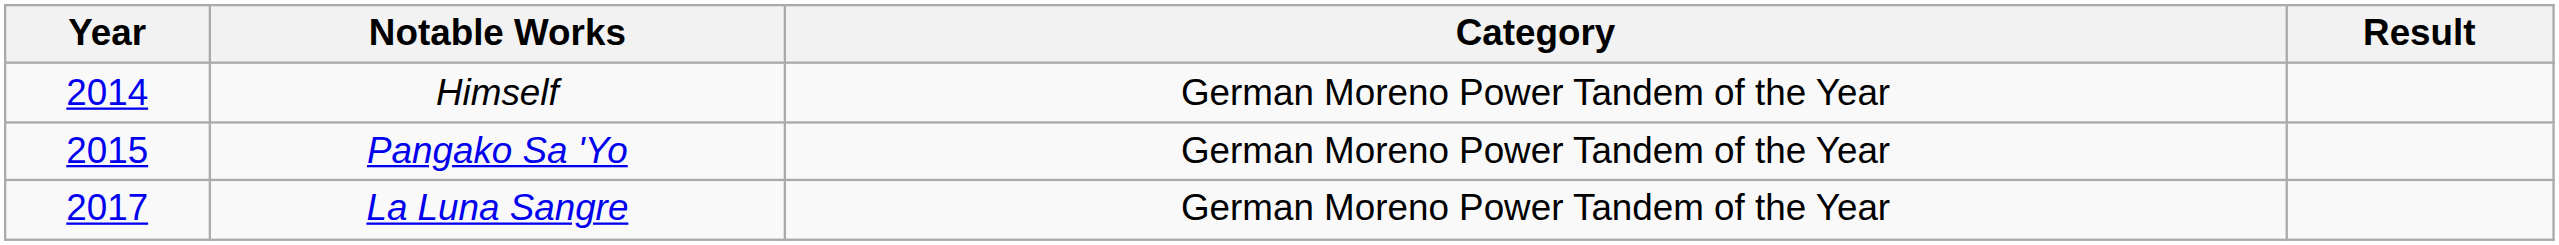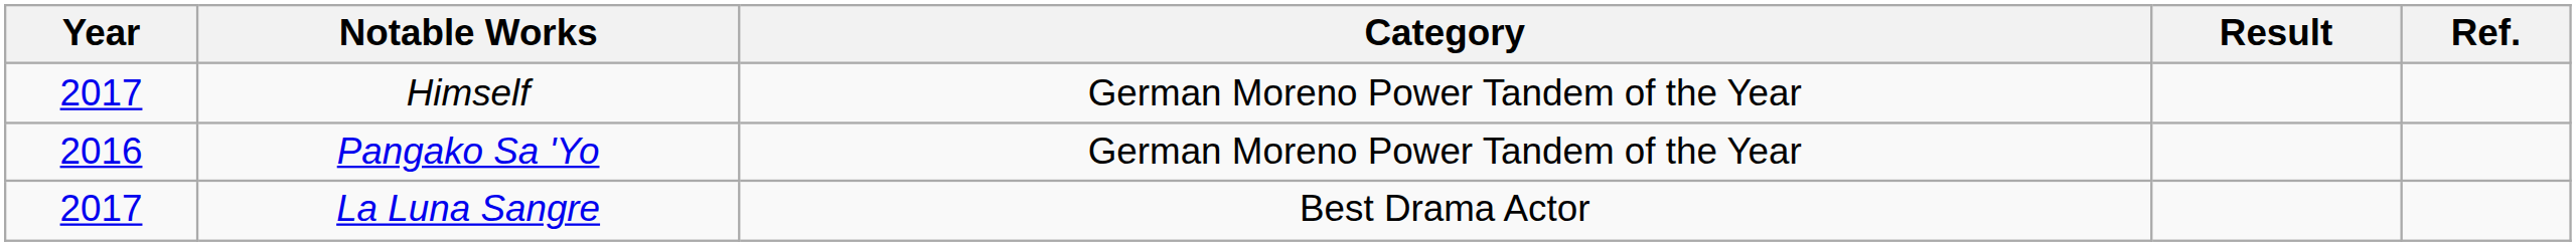+ column: Ref.
Himself | Year: 2014 -> 2017
Pangako Sa 'Yo | Year: 2015 -> 2016
La Luna Sangre | Category: German Moreno Power Tandem of the Year -> Best Drama Actor
